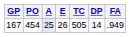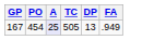- column: E | 26
167 | DP: 14 -> 13
